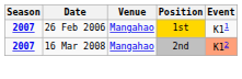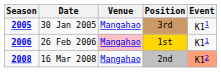+ row: 2005 | 30 Jan 2005 | Mangahao | 3rd | K11
26 Feb 2006 | Season: 2007 -> 2006
26 Feb 2006 | Venue: no background -> pink background
16 Mar 2008 | Season: 2007 -> 2008
